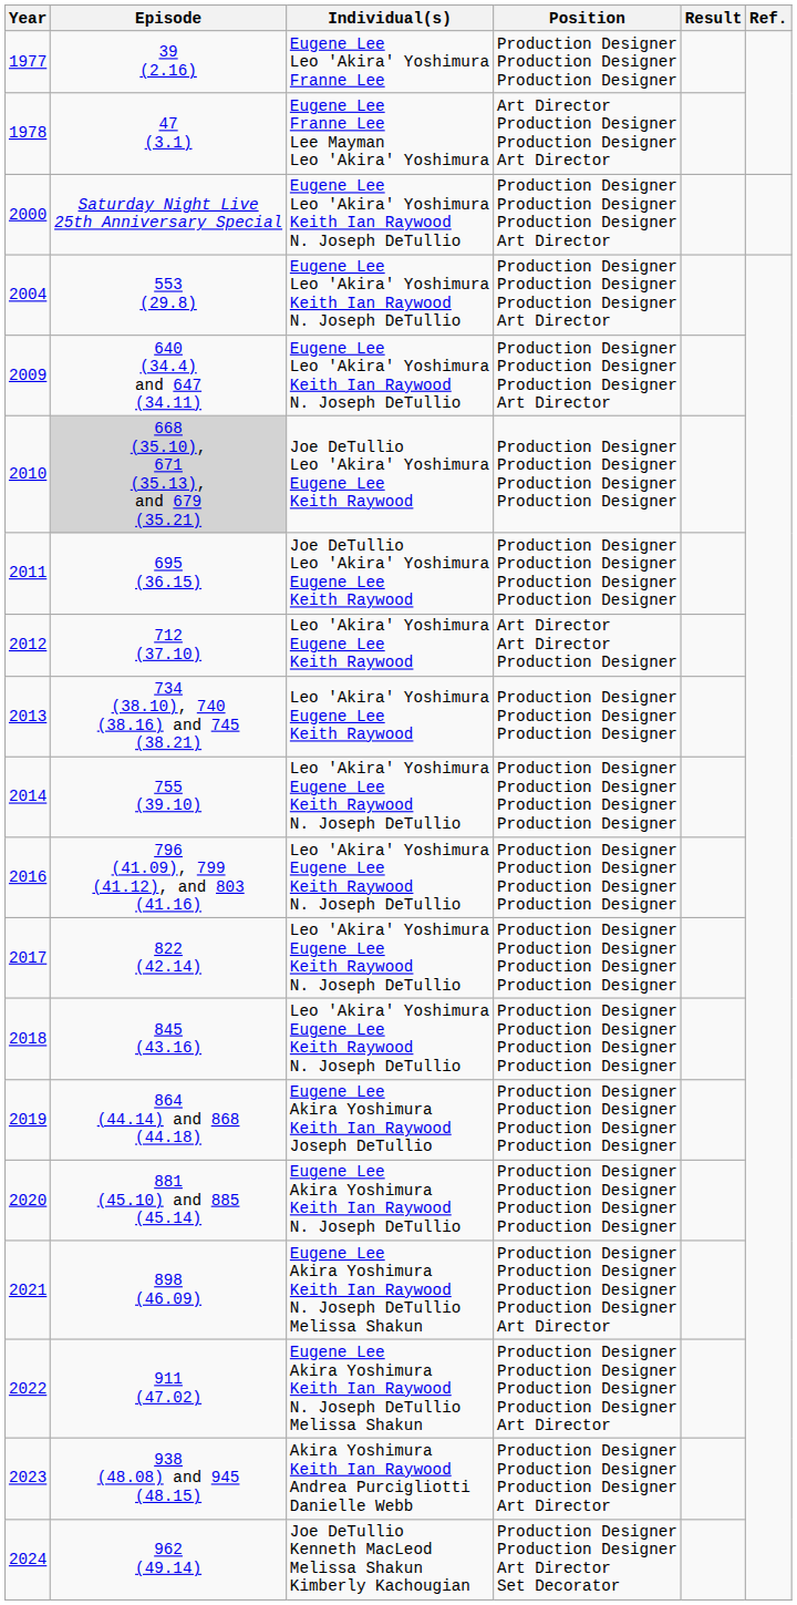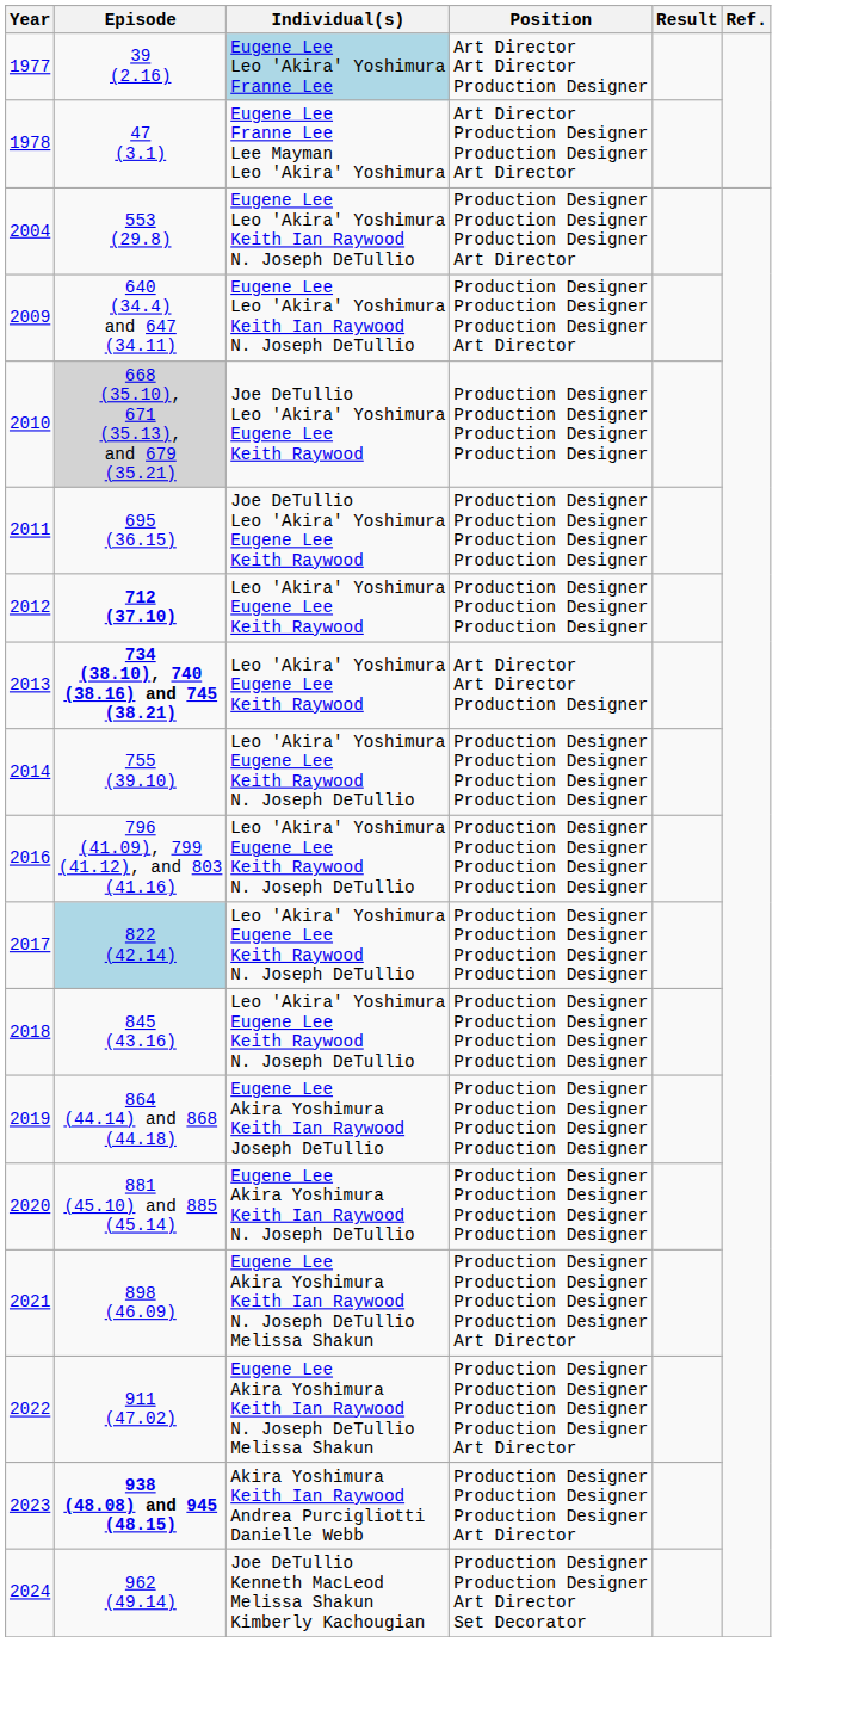1977 | Individual(s): no background -> lightblue background
1977 | Position: Production Designer Production Designer Production Designer -> Art Director Art Director Production Designer
- row: 2000 | Saturday Night Live 25th Anniversary Special | Eugene Lee Leo 'Akira' Yoshimura Keith Ian Raywood N. Joseph DeTullio | Production Designer Production Designer Production Designer Art Director
2012 | Episode: normal -> bold
2012 | Position: Art Director Art Director Production Designer -> Production Designer Production Designer Production Designer
2013 | Episode: normal -> bold
2013 | Position: Production Designer Production Designer Production Designer -> Art Director Art Director Production Designer
2017 | Episode: no background -> lightblue background
2023 | Episode: normal -> bold
